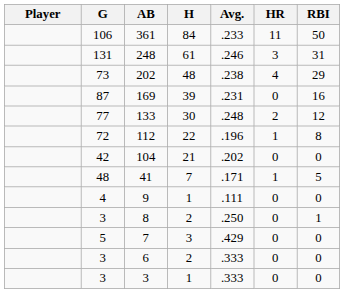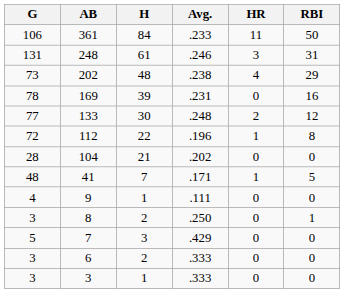- column: Player
169 | G: 87 -> 78
104 | G: 42 -> 28
